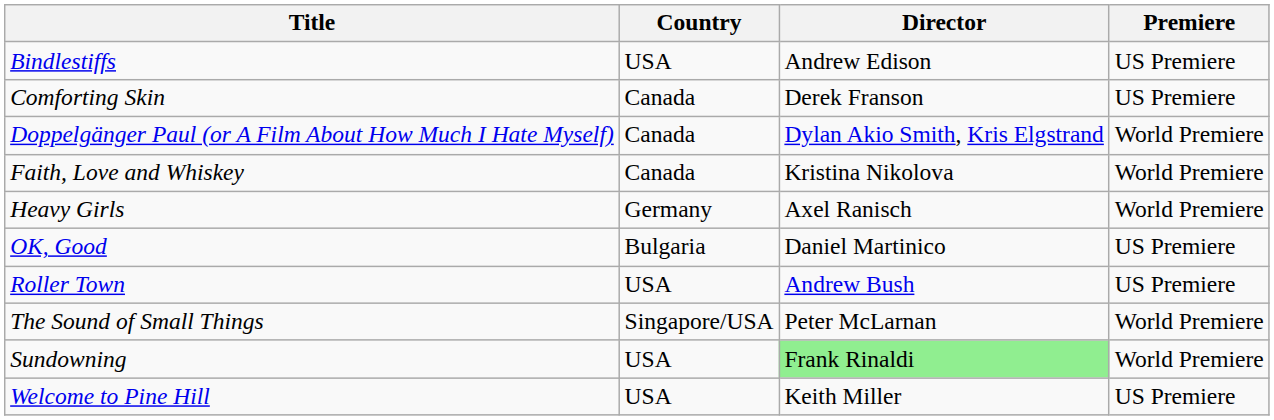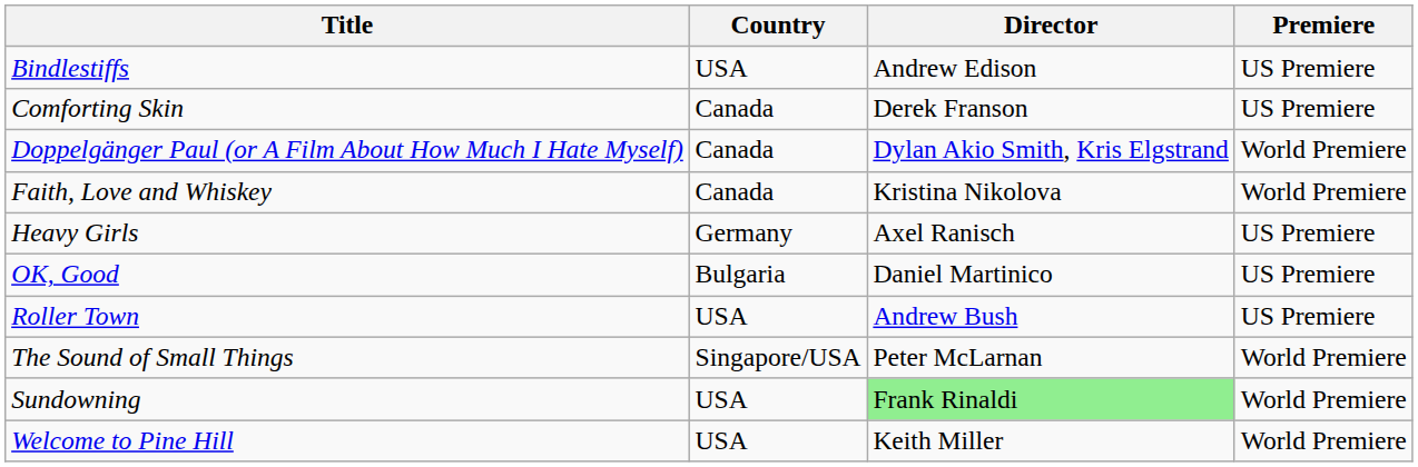Heavy Girls | Premiere: World Premiere -> US Premiere
Welcome to Pine Hill | Premiere: US Premiere -> World Premiere
